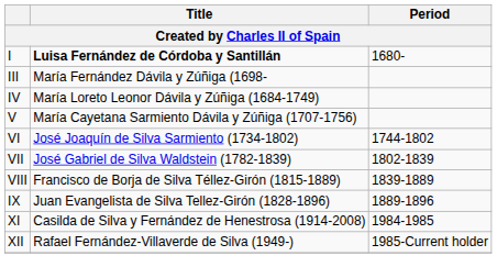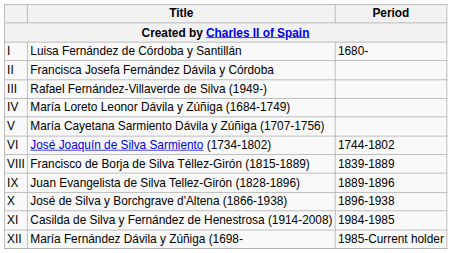I | Title: bold -> normal
+ row: II | Francisca Josefa Fernández Dávila y Córdoba
III | Title: María Fernández Dávila y Zúñiga (1698- -> Rafael Fernández-Villaverde de Silva (1949-)
- row: VII | José Gabriel de Silva Waldstein (1782-1839) | 1802-1839
+ row: X | José de Silva y Borchgrave d'Altena (1866-1938) | 1896-1938
XII | Title: Rafael Fernández-Villaverde de Silva (1949-) -> María Fernández Dávila y Zúñiga (1698-
